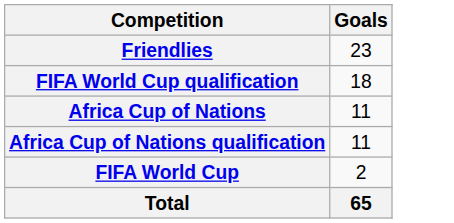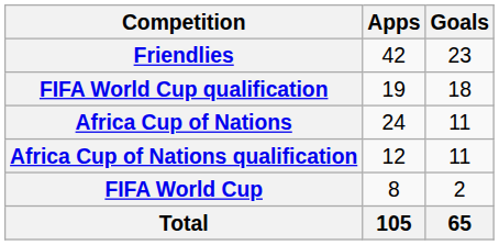+ column: Apps | 42 | 19 | 24 | 12 | 8 | 105
